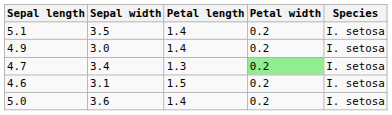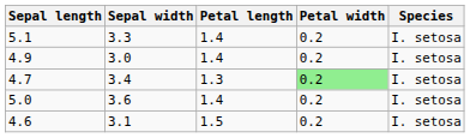5.1 | Sepal width: 3.5 -> 3.3
rows swapped: 4.6 <-> 5.0
